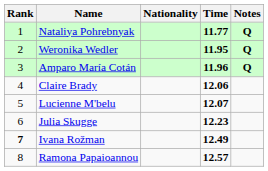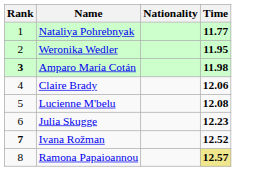- column: Notes | Q | Q | Q
Amparo María Cotán | Rank: normal -> bold
Amparo María Cotán | Time: 11.96 -> 11.98
Lucienne M'belu | Time: 12.07 -> 12.08
Ivana Rožman | Time: 12.49 -> 12.52
Ramona Papaioannou | Time: no background -> khaki background
